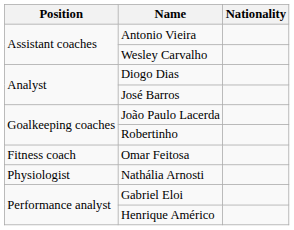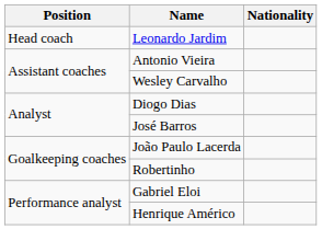+ row: Head coach | Leonardo Jardim
- row: Fitness coach | Omar Feitosa
- row: Physiologist | Nathália Arnosti
